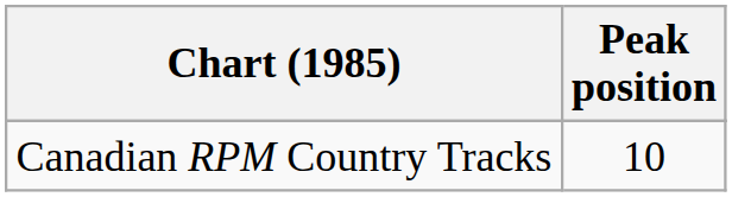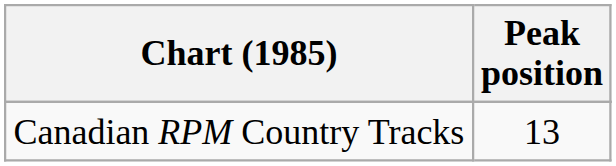Canadian RPM Country Tracks | Peak position: 10 -> 13
